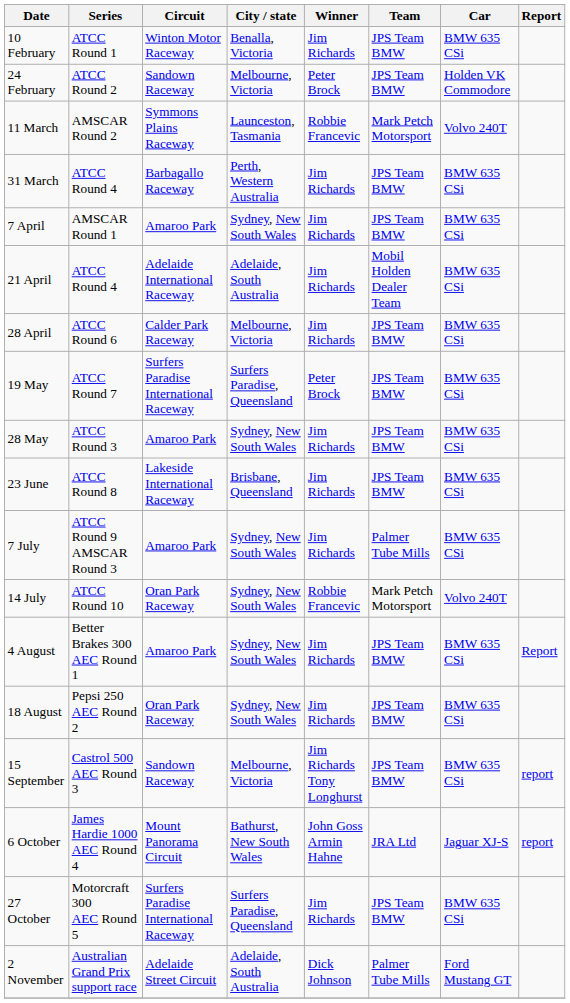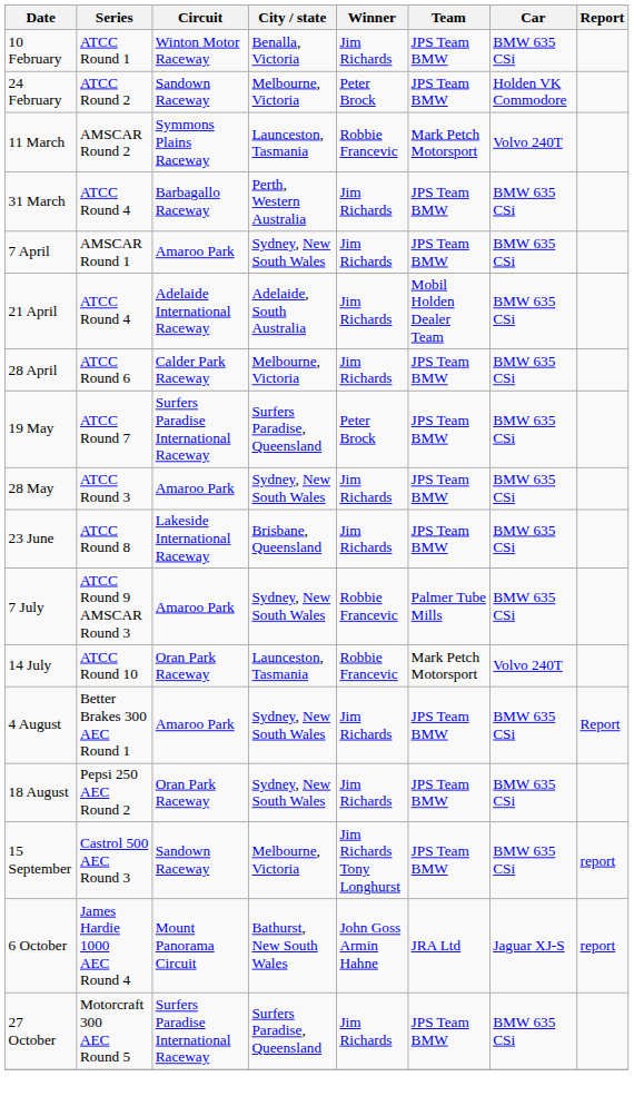7 July | Winner: Jim Richards -> Robbie Francevic
14 July | City / state: Sydney, New South Wales -> Launceston, Tasmania
- row: 2 November | Australian Grand Prix support race | Adelaide Street Circuit | Adelaide, South Australia | Dick Johnson | Palmer Tube Mills | Ford Mustang GT
